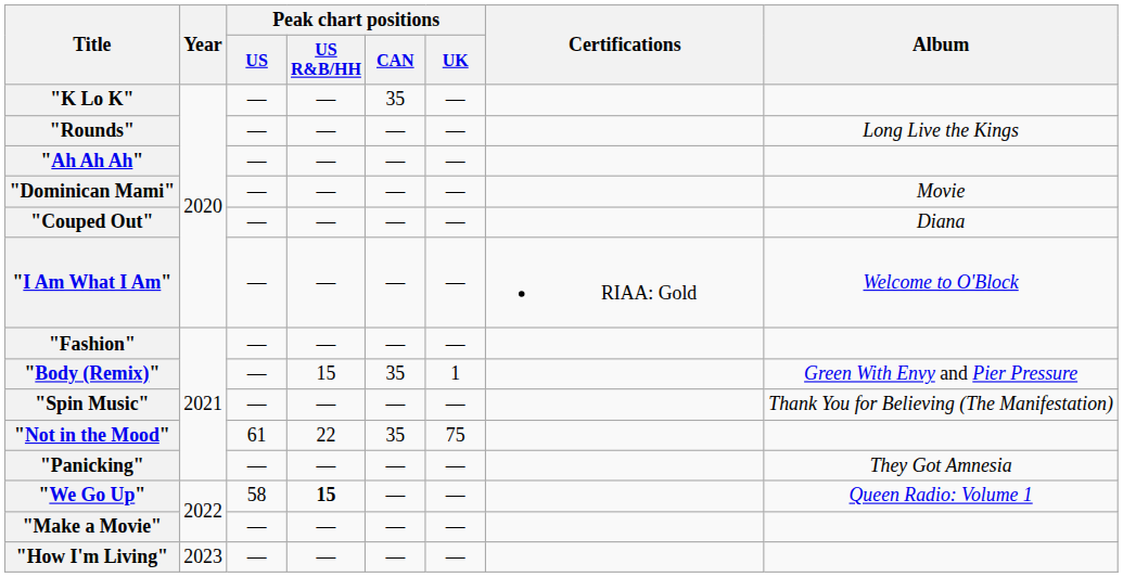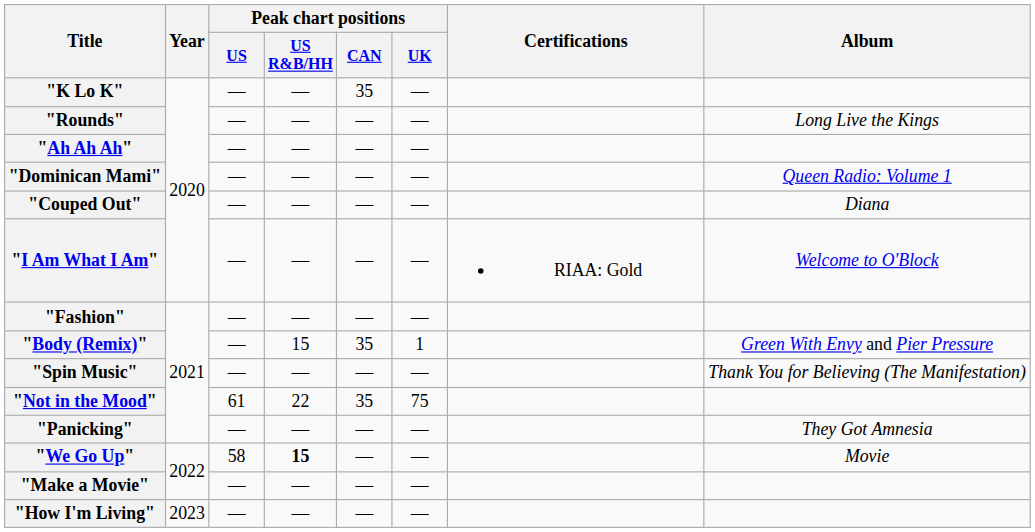"Dominican Mami" | Album: Movie -> Queen Radio: Volume 1
"We Go Up" | Album: Queen Radio: Volume 1 -> Movie
